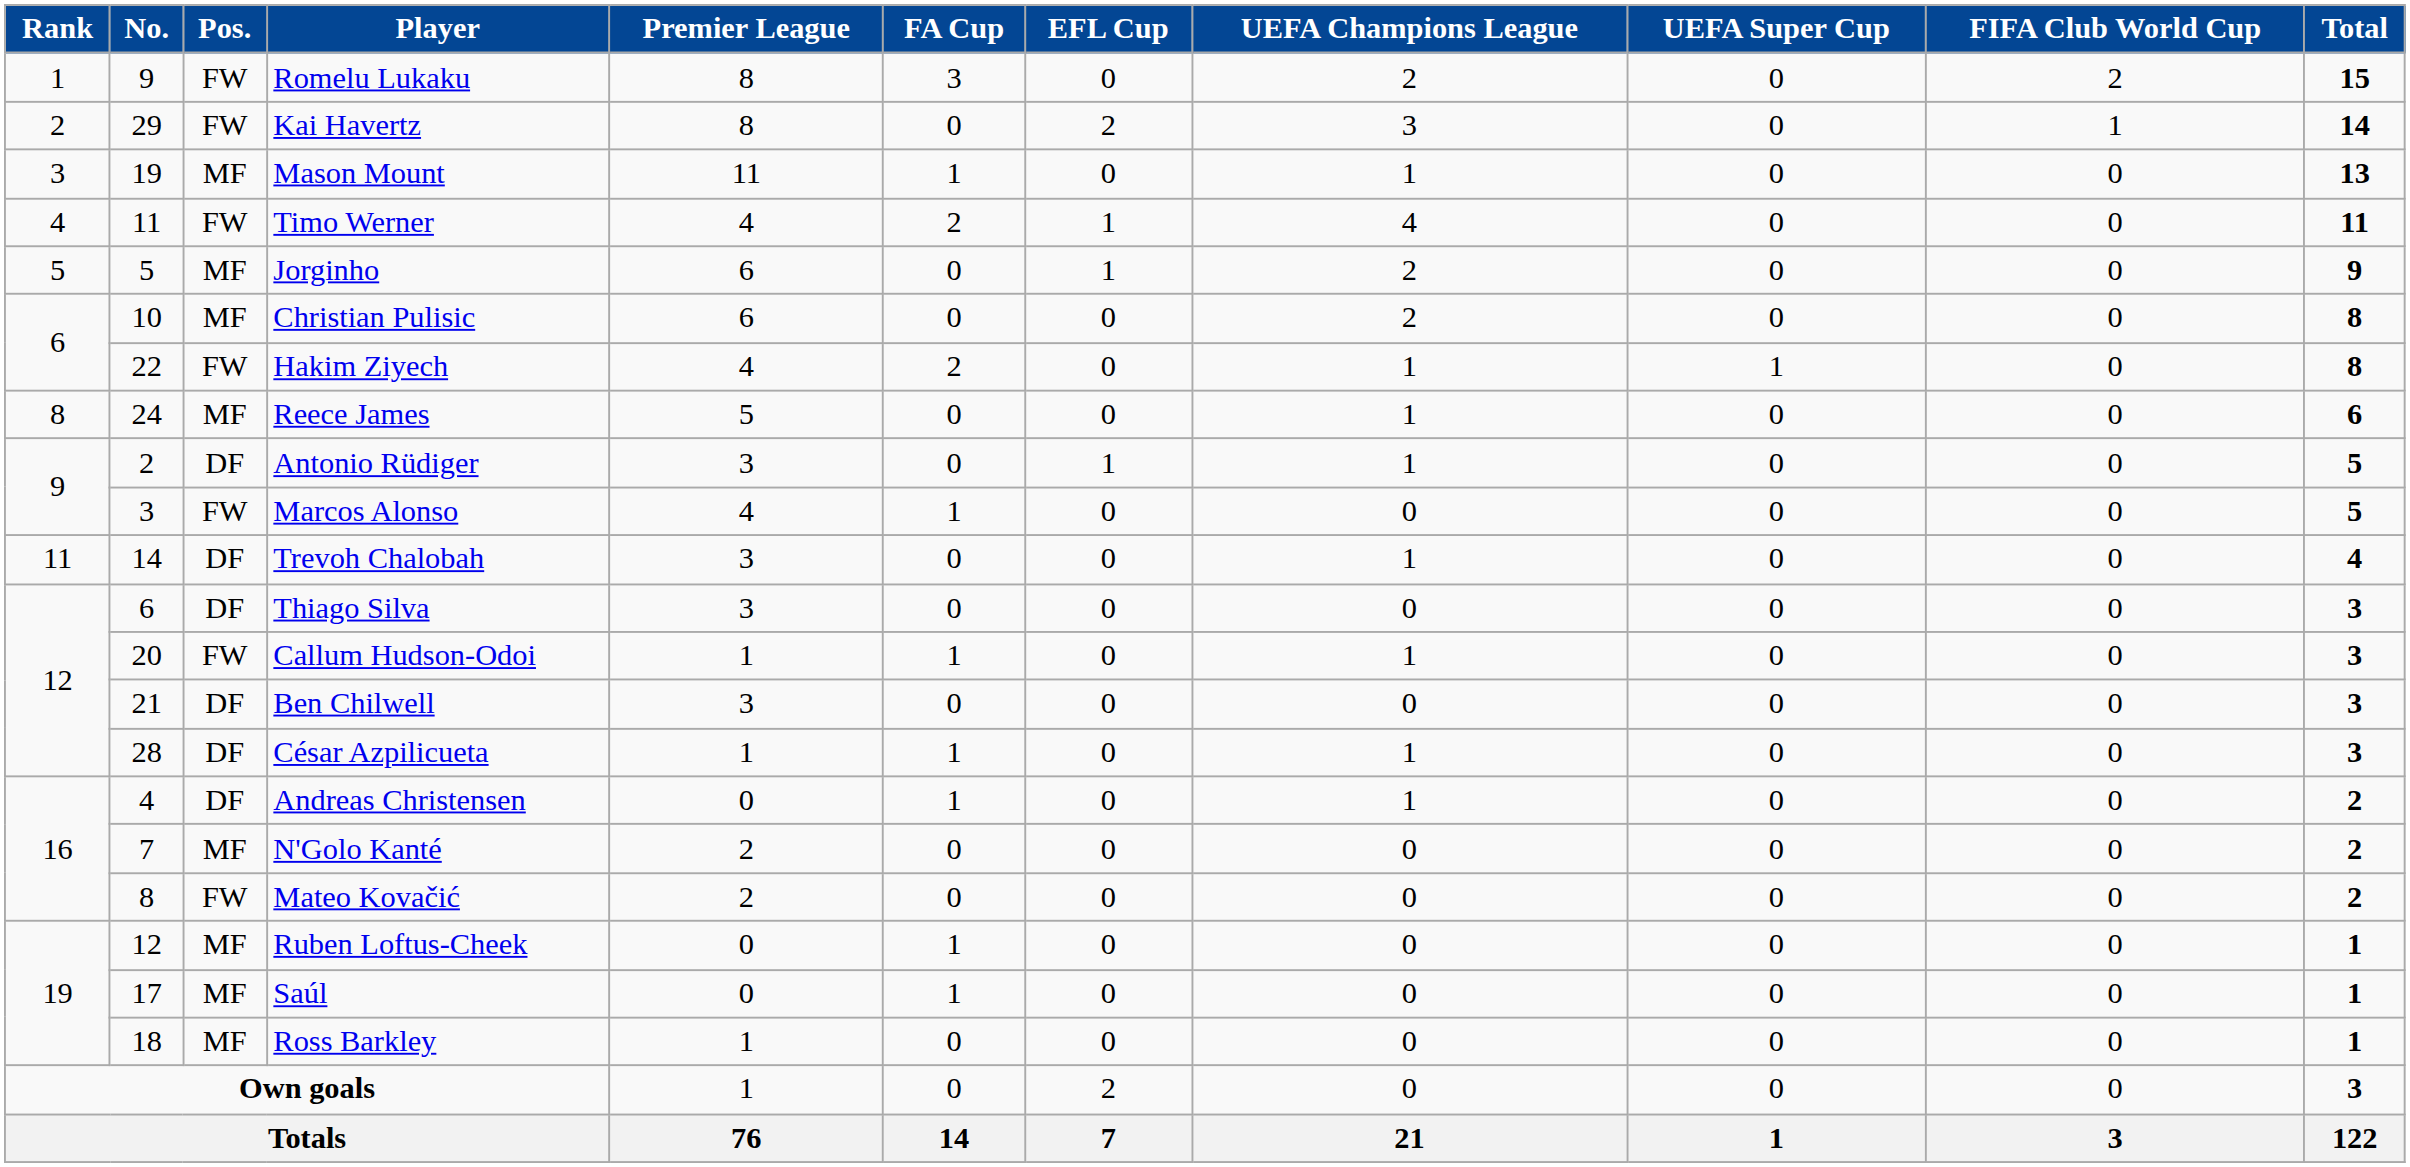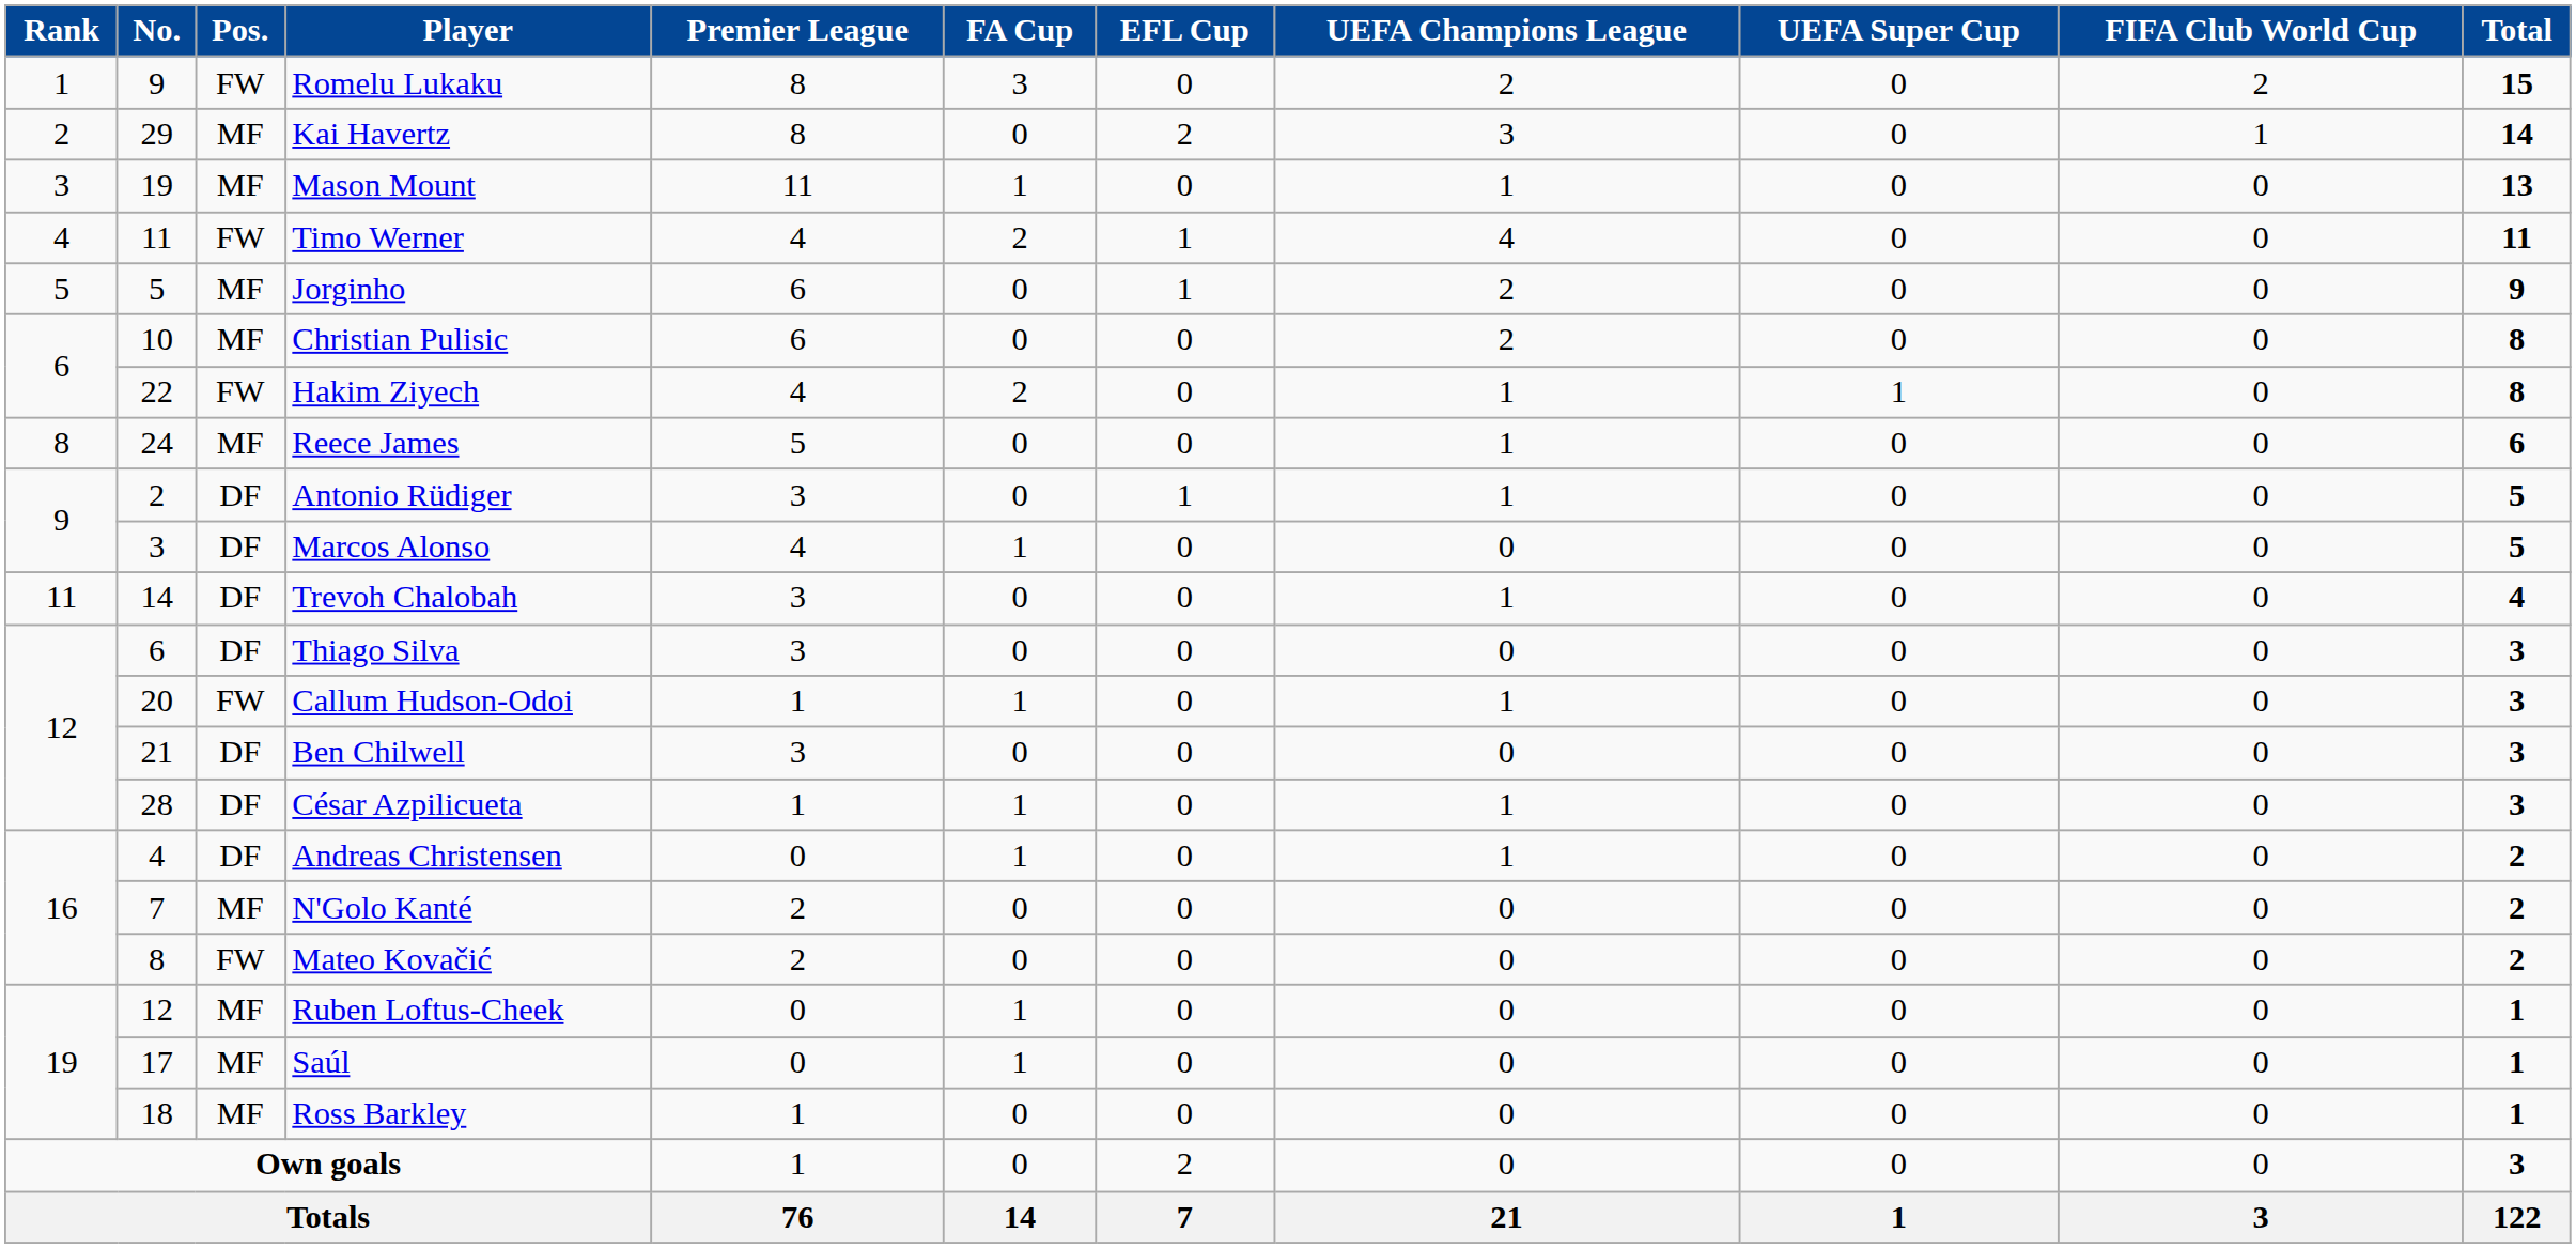Kai Havertz | Pos.: FW -> MF
Marcos Alonso | Pos.: FW -> DF
